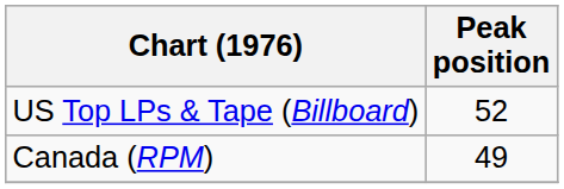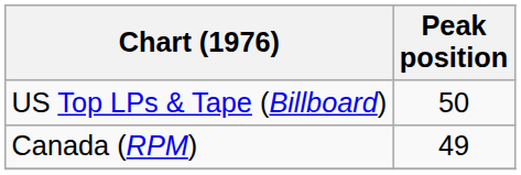US Top LPs & Tape (Billboard) | Peak position: 52 -> 50
